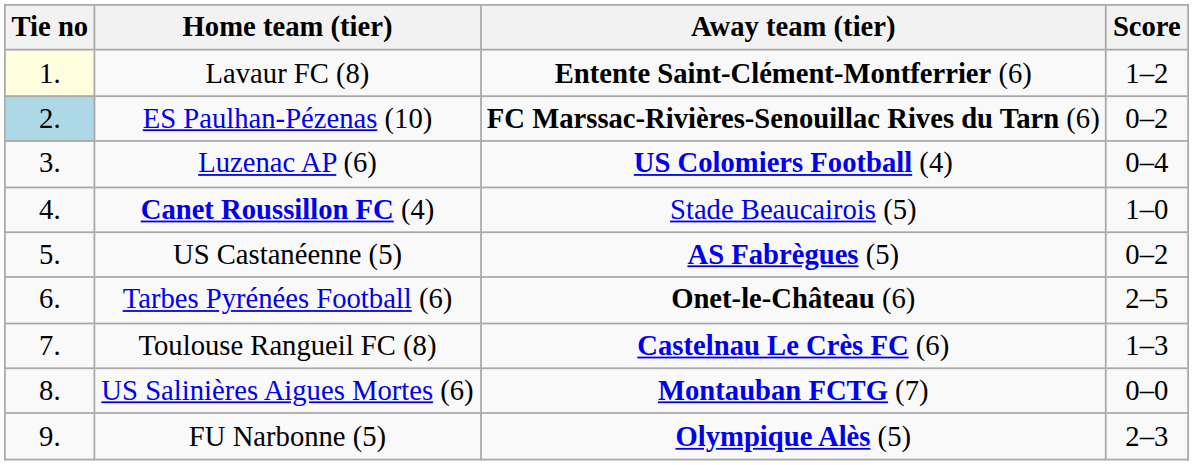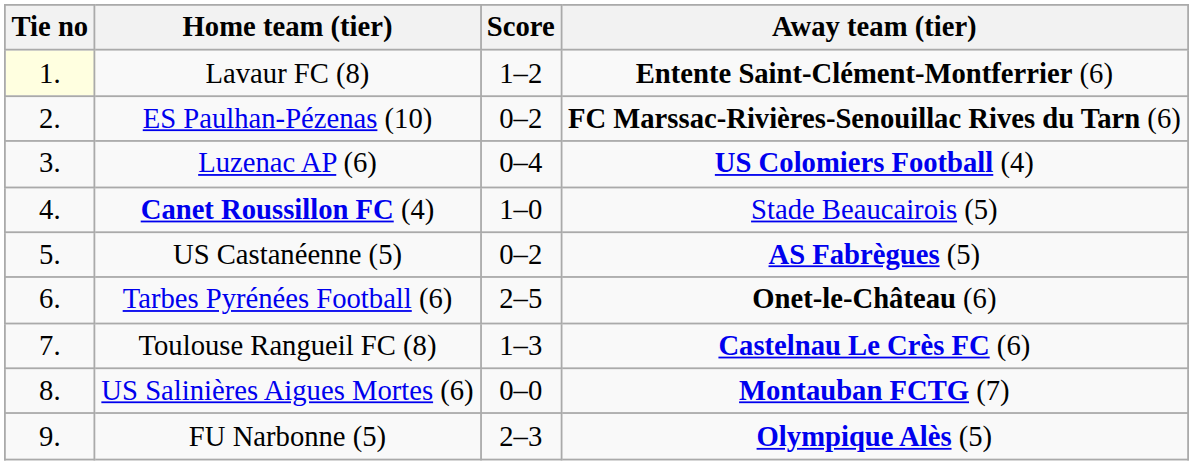columns swapped: Score <-> Away team (tier)
ES Paulhan-Pézenas (10) | Tie no: lightblue background -> no background
